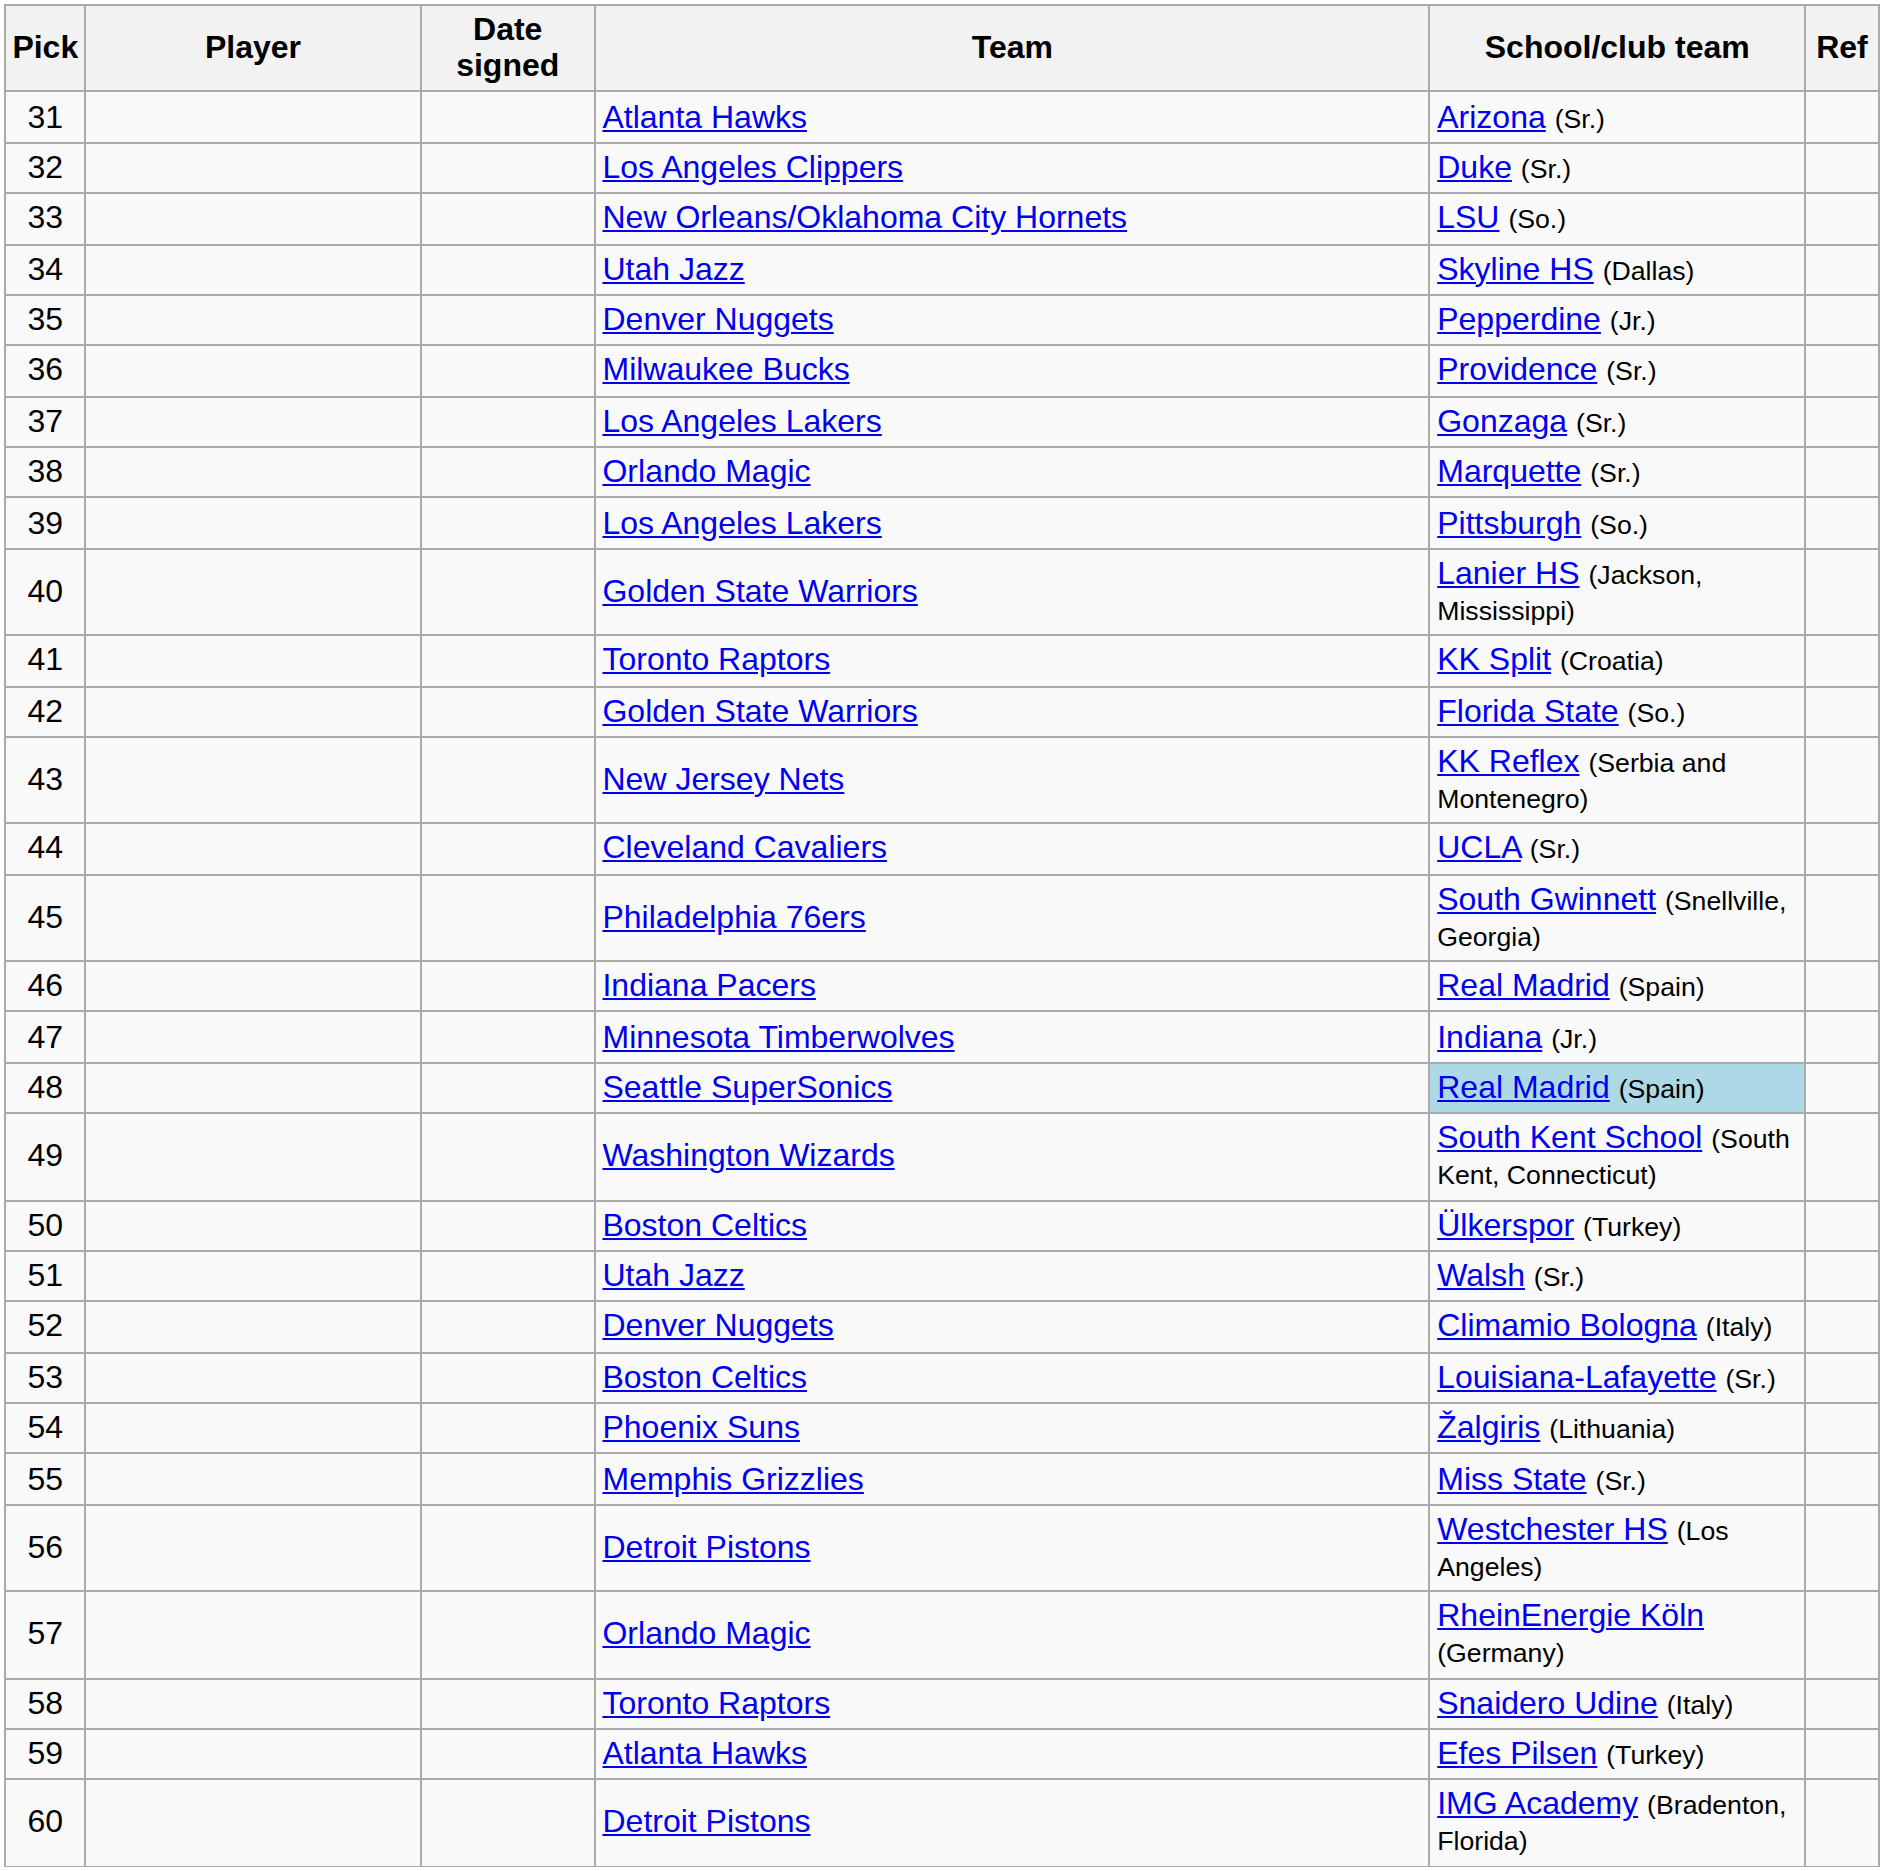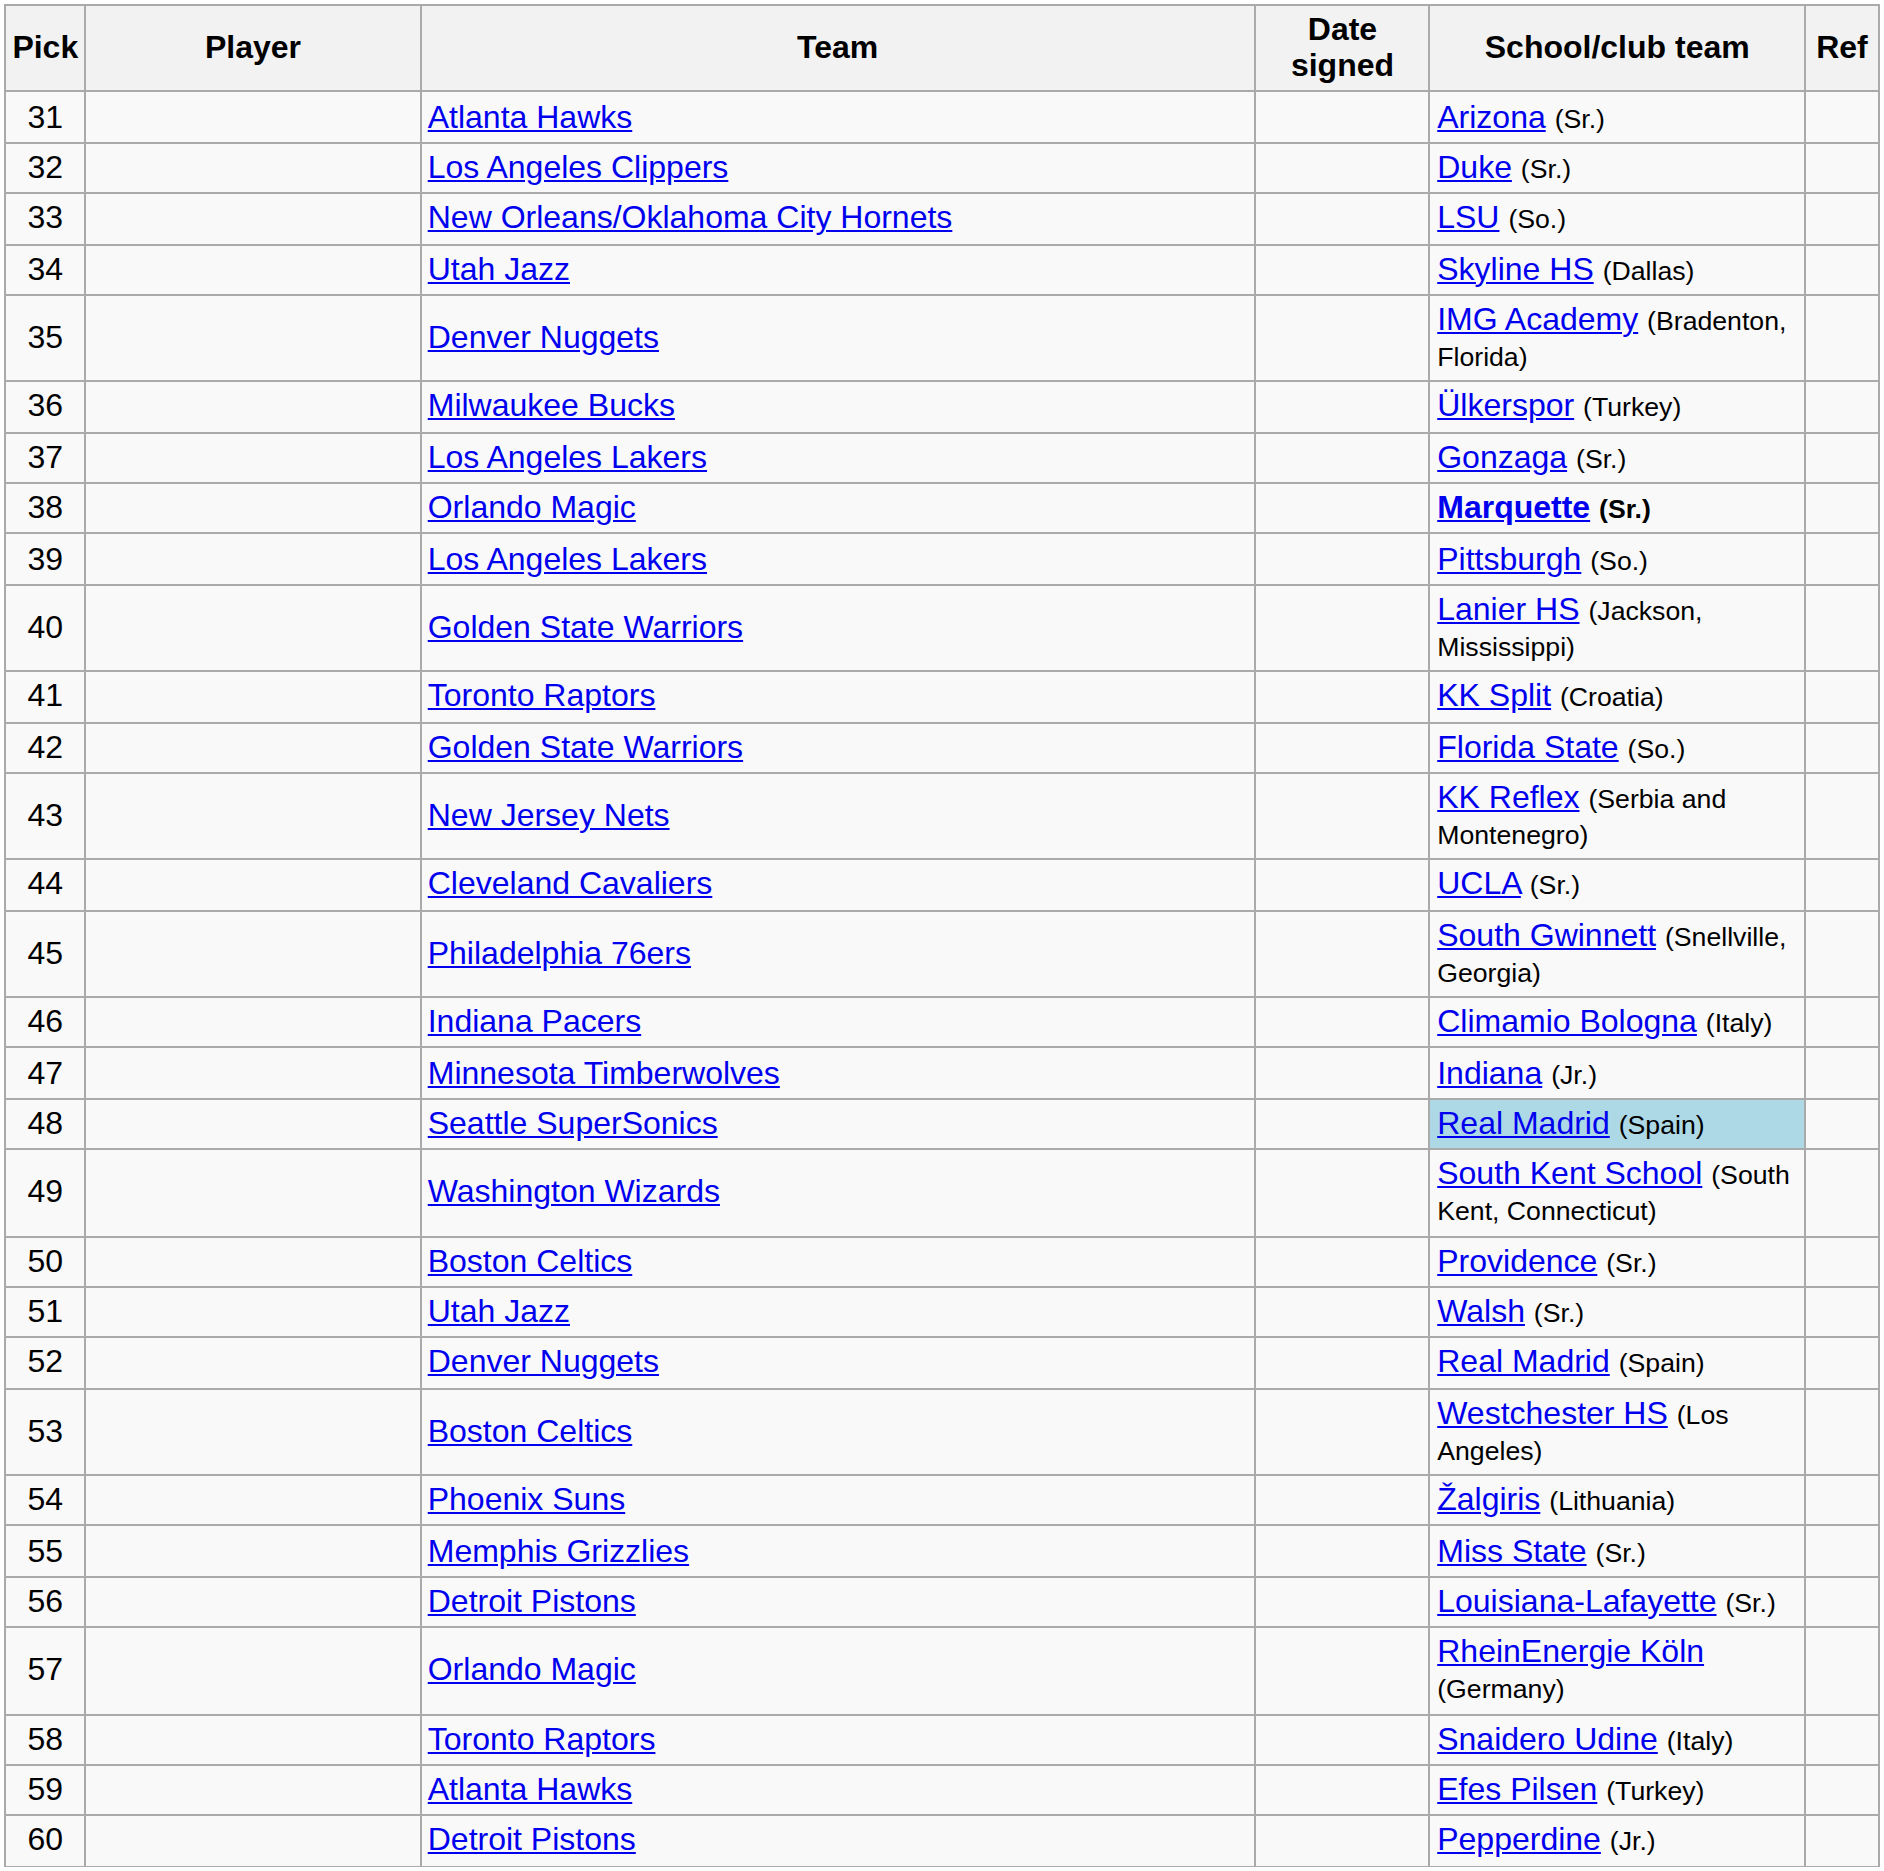columns swapped: Date signed <-> Team
35 | School/club team: Pepperdine (Jr.) -> IMG Academy (Bradenton, Florida)
36 | School/club team: Providence (Sr.) -> Ülkerspor (Turkey)
38 | School/club team: normal -> bold
46 | School/club team: Real Madrid (Spain) -> Climamio Bologna (Italy)
50 | School/club team: Ülkerspor (Turkey) -> Providence (Sr.)
52 | School/club team: Climamio Bologna (Italy) -> Real Madrid (Spain)
53 | School/club team: Louisiana-Lafayette (Sr.) -> Westchester HS (Los Angeles)
56 | School/club team: Westchester HS (Los Angeles) -> Louisiana-Lafayette (Sr.)
60 | School/club team: IMG Academy (Bradenton, Florida) -> Pepperdine (Jr.)
